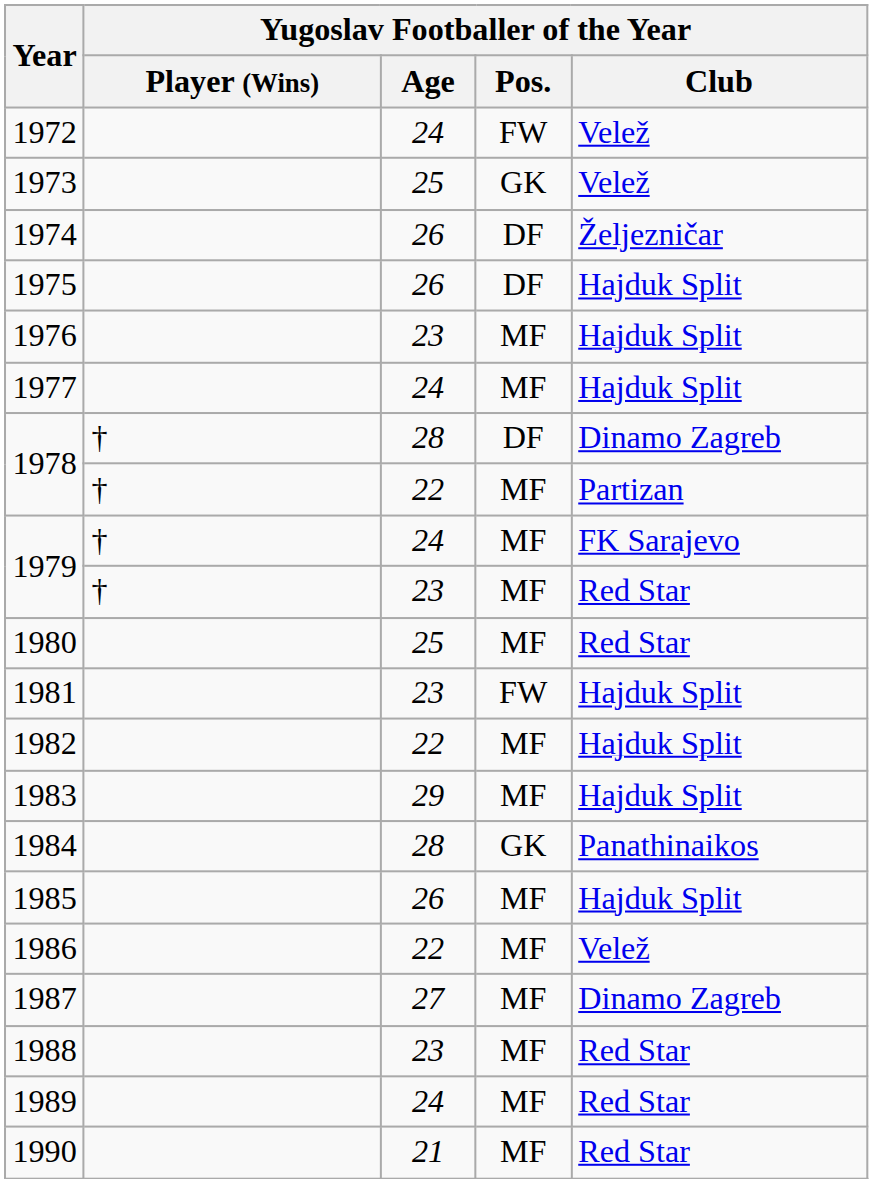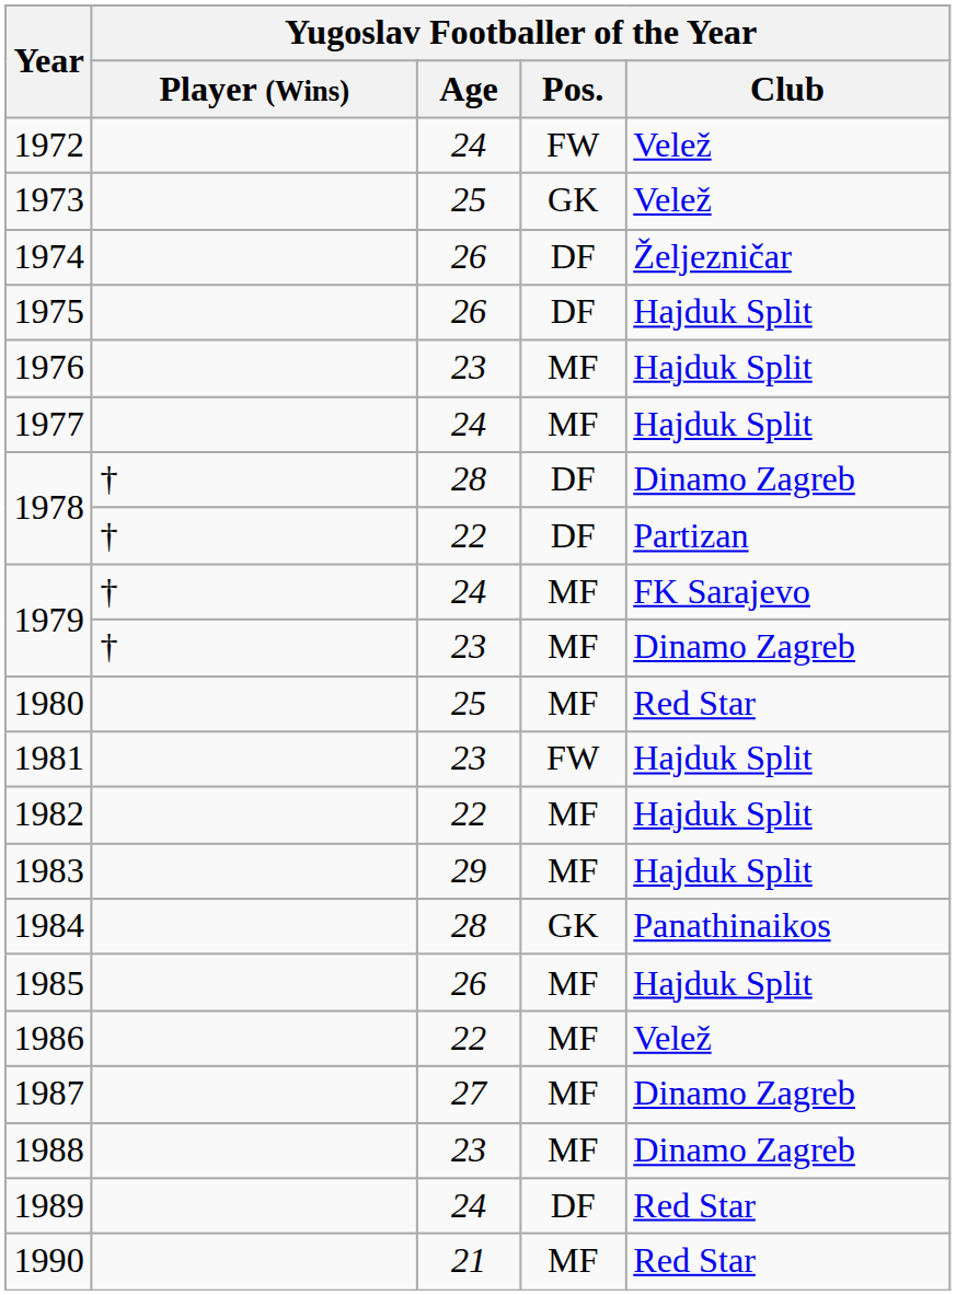1978 / 22 | Yugoslav Footballer of the Year / Pos.: MF -> DF
1979 / 23 | Yugoslav Footballer of the Year / Club: Red Star -> Dinamo Zagreb
1988 | Yugoslav Footballer of the Year / Club: Red Star -> Dinamo Zagreb
1989 | Yugoslav Footballer of the Year / Pos.: MF -> DF
